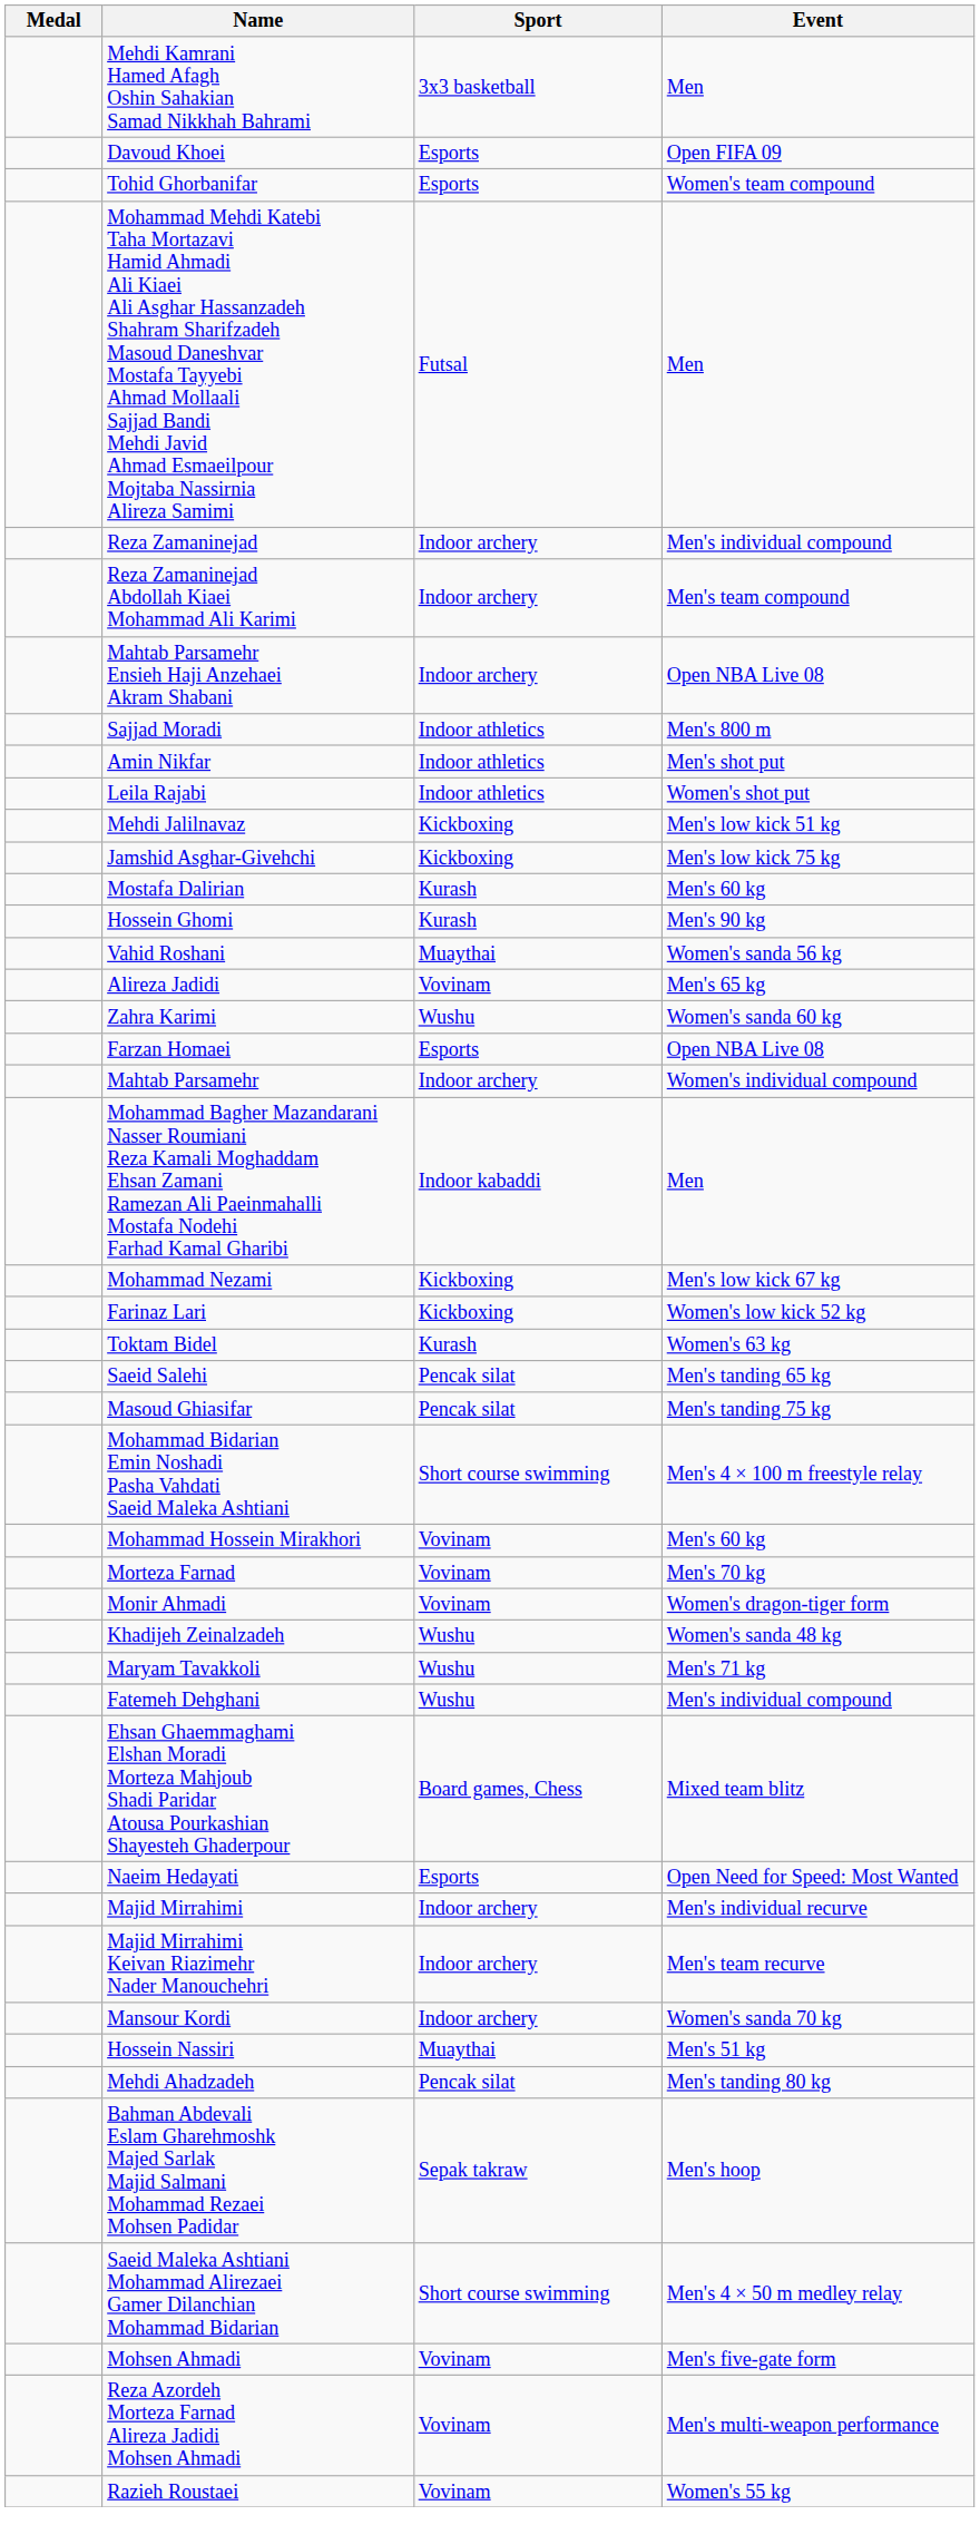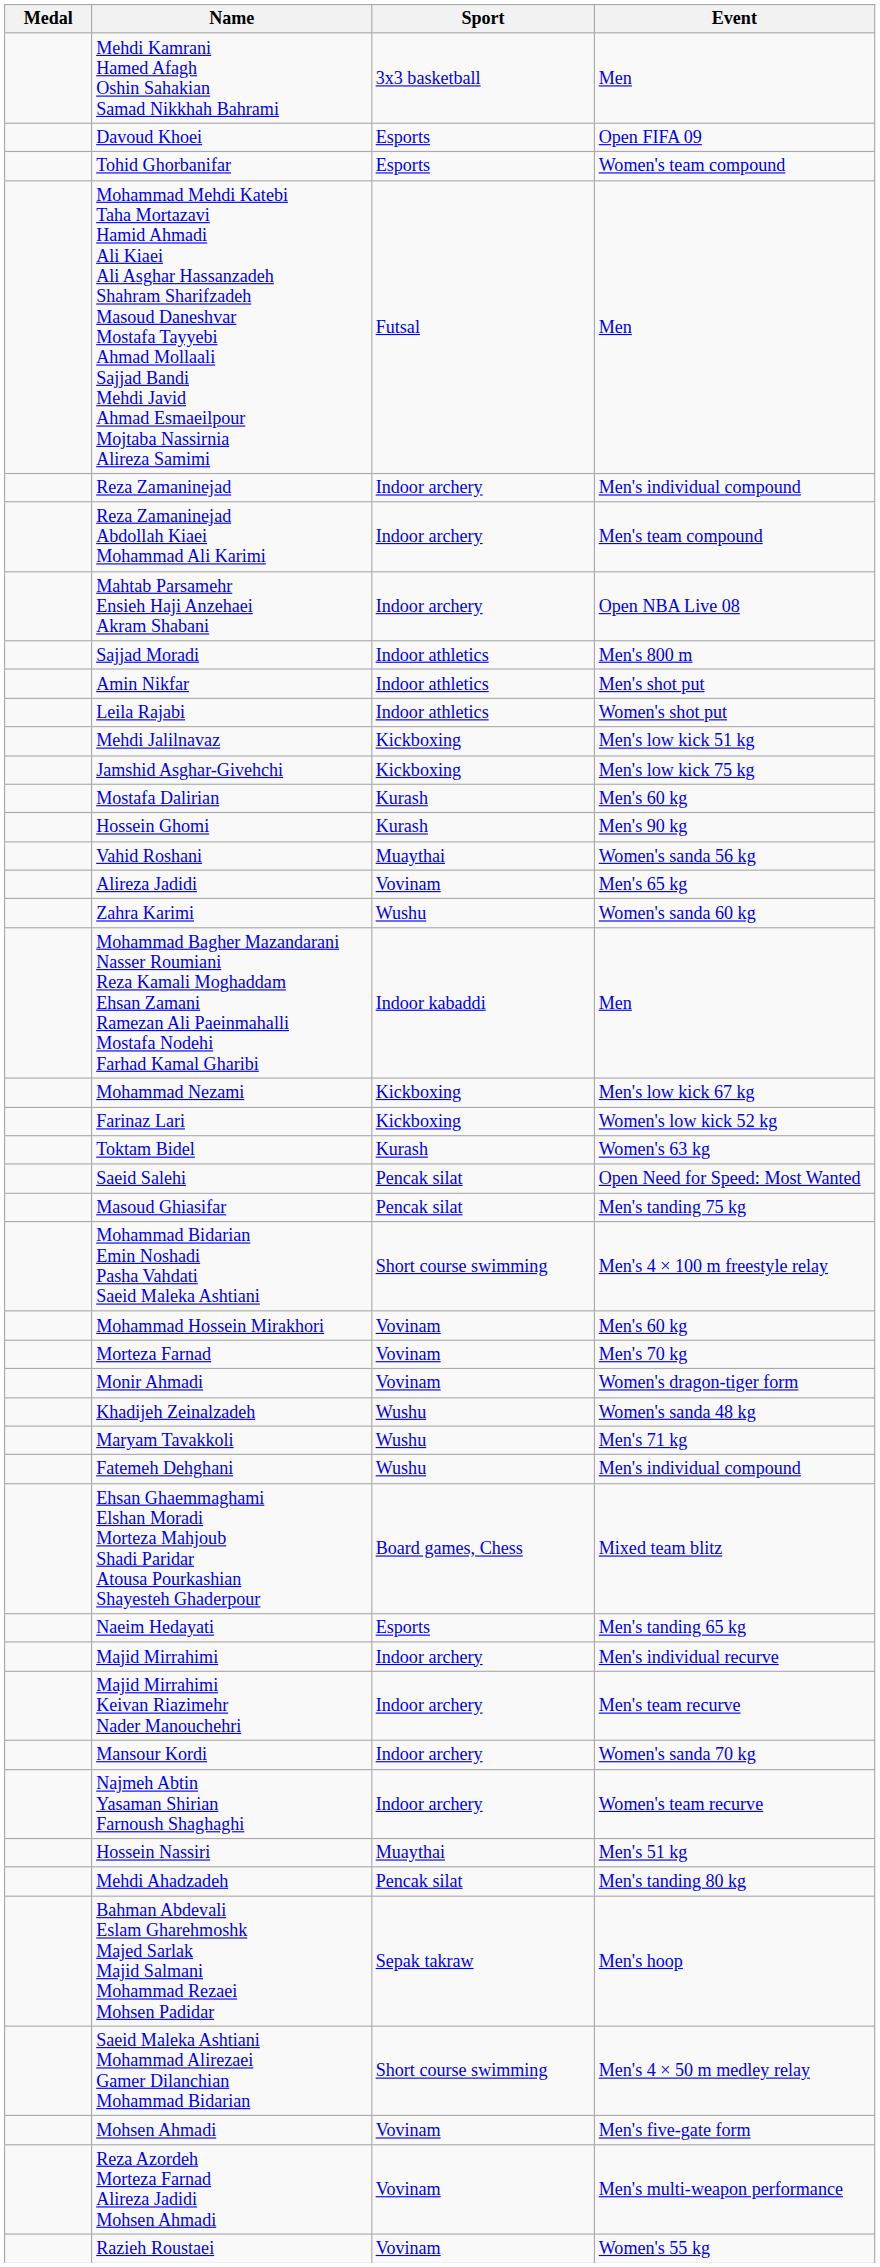- row: Farzan Homaei | Esports | Open NBA Live 08
- row: Mahtab Parsamehr | Indoor archery | Women's individual compound
Saeid Salehi | Event: Men's tanding 65 kg -> Open Need for Speed: Most Wanted
Naeim Hedayati | Event: Open Need for Speed: Most Wanted -> Men's tanding 65 kg
+ row: Najmeh Abtin Yasaman Shirian Farnoush Shaghaghi | Indoor archery | Women's team recurve
